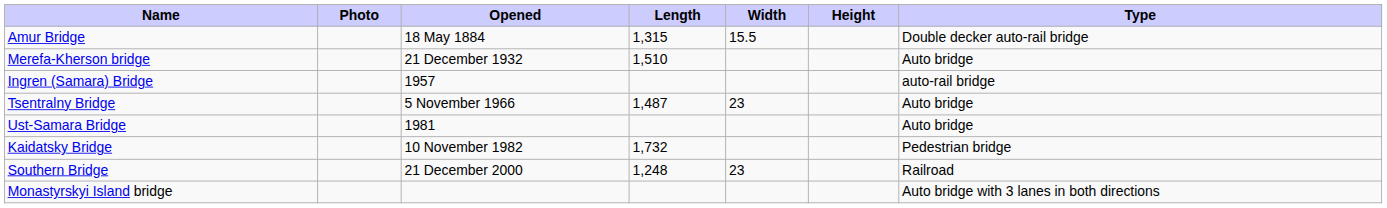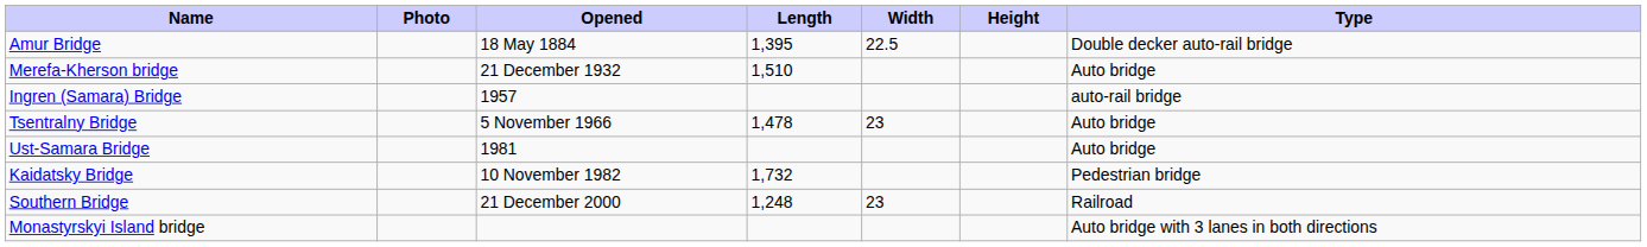Amur Bridge | Length: 1,315 -> 1,395
Amur Bridge | Width: 15.5 -> 22.5
Tsentralny Bridge | Length: 1,487 -> 1,478
